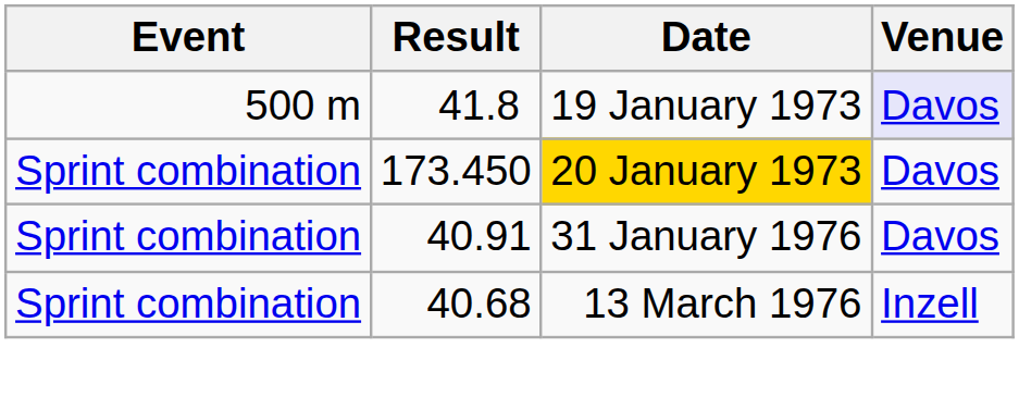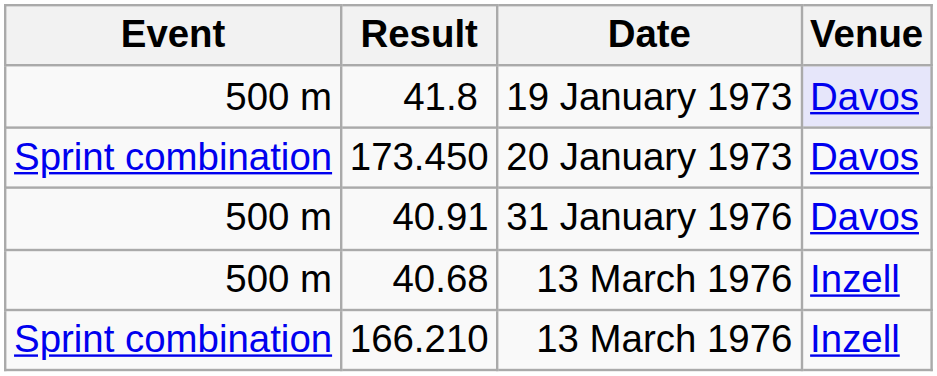173.450 | Date: gold background -> no background
40.91 | Event: Sprint combination -> 500 m
40.68 | Event: Sprint combination -> 500 m
+ row: Sprint combination | 166.210 | 13 March 1976 | Inzell
